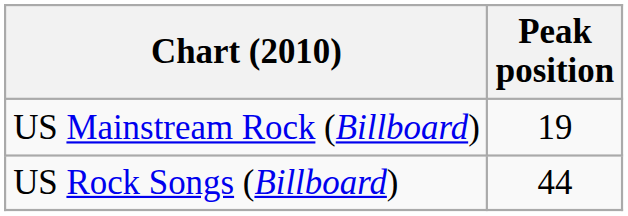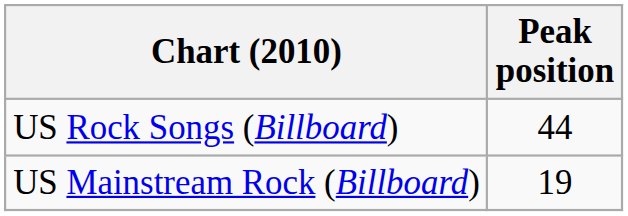rows swapped: US Mainstream Rock (Billboard) <-> US Rock Songs (Billboard)
